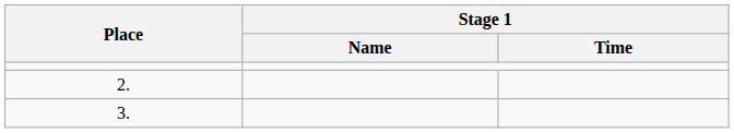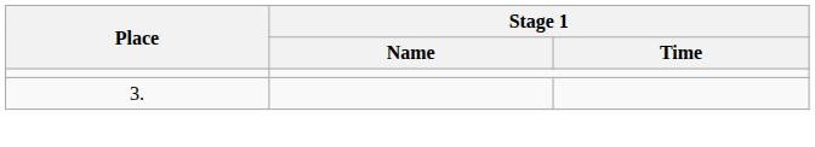- row: 2.
